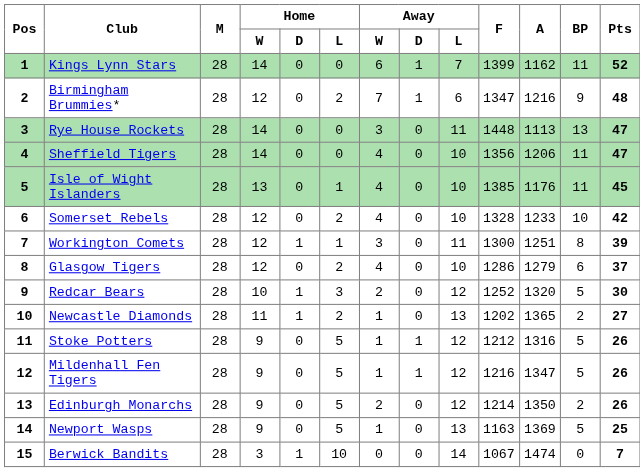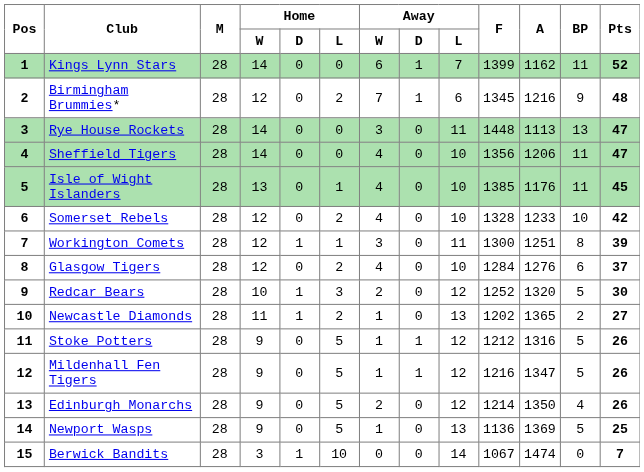Birmingham Brummies* | F: 1347 -> 1345
Glasgow Tigers | F: 1286 -> 1284
Glasgow Tigers | A: 1279 -> 1276
Edinburgh Monarchs | BP: 2 -> 4
Newport Wasps | F: 1163 -> 1136
